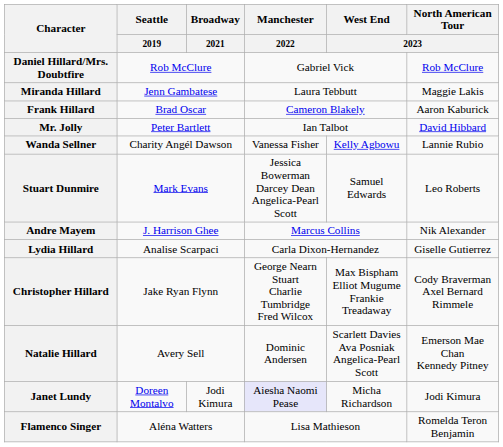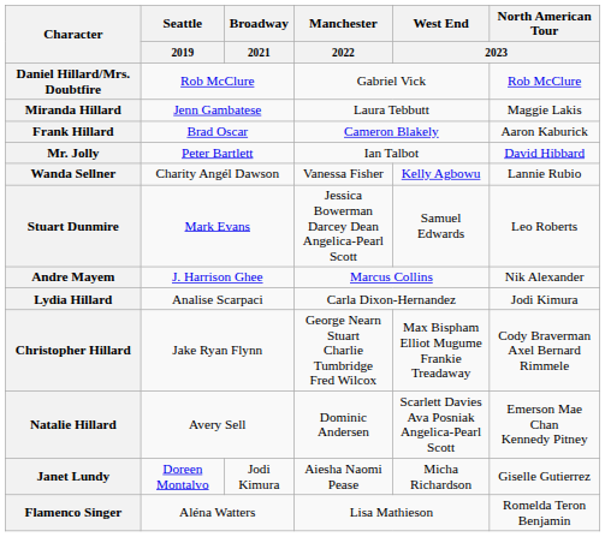Lydia Hillard | North American Tour / 2023: Giselle Gutierrez -> Jodi Kimura
Janet Lundy | Manchester / 2022: lavender background -> no background
Janet Lundy | North American Tour / 2023: Jodi Kimura -> Giselle Gutierrez
